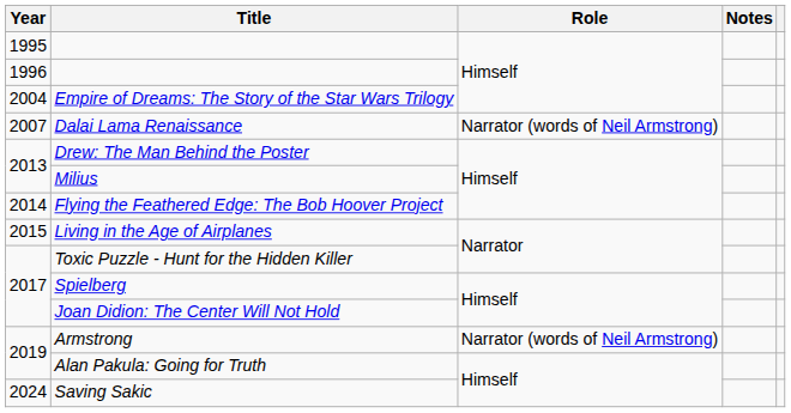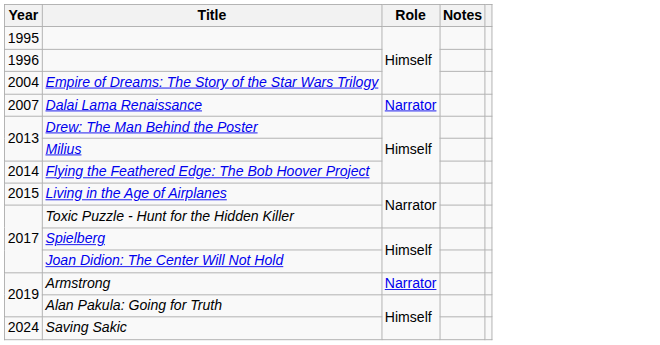Dalai Lama Renaissance | Role: Narrator (words of Neil Armstrong) -> Narrator
Armstrong | Role: Narrator (words of Neil Armstrong) -> Narrator
